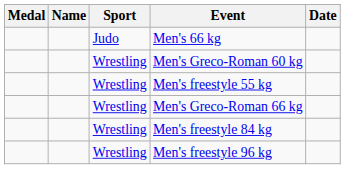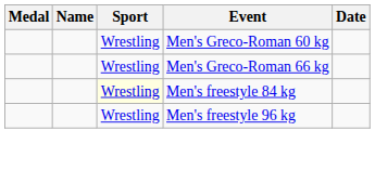- row: Judo | Men's 66 kg
- row: Wrestling | Men's freestyle 55 kg
Men's freestyle 84 kg | Sport: no background -> lightyellow background
